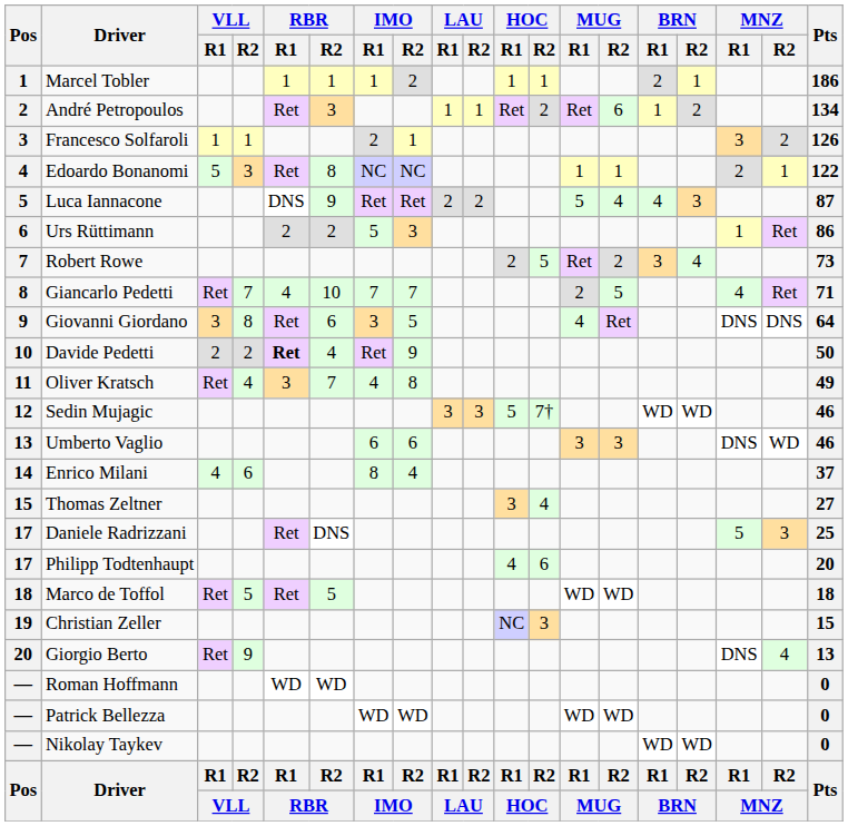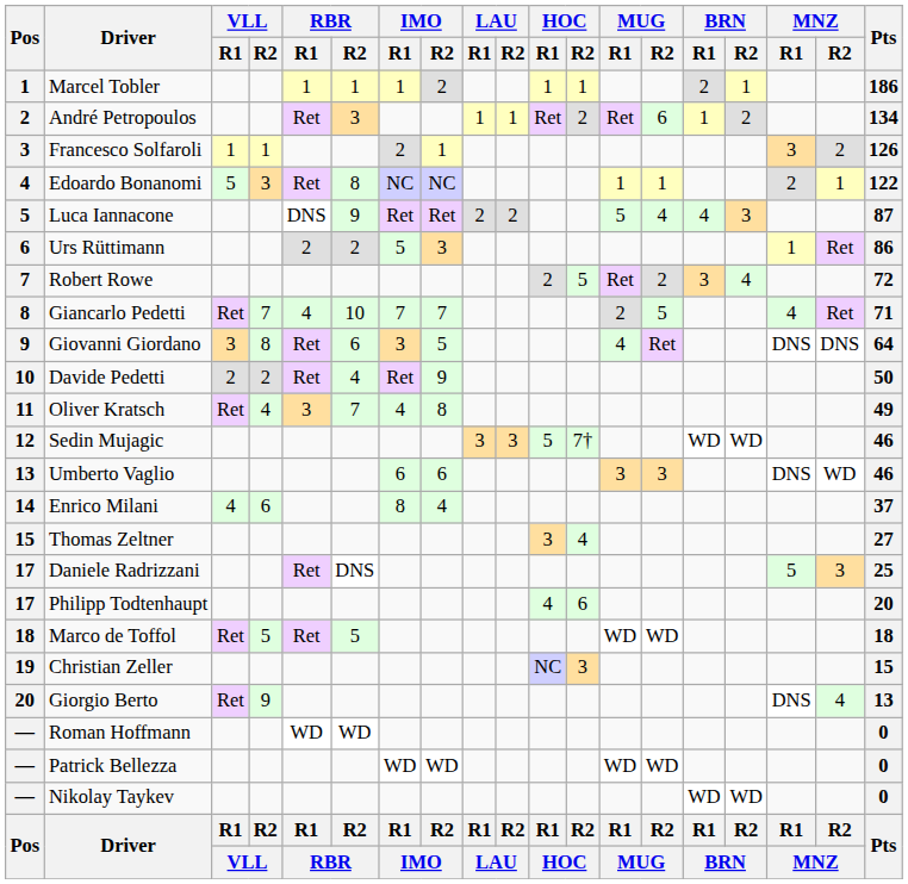Robert Rowe | Pts: 73 -> 72
Davide Pedetti | RBR / R1: bold -> normal
